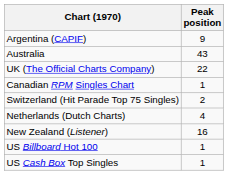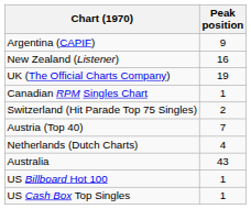rows swapped: Australia <-> New Zealand (Listener)
UK (The Official Charts Company) | Peak position: 22 -> 19
+ row: Austria (Top 40) | 7
